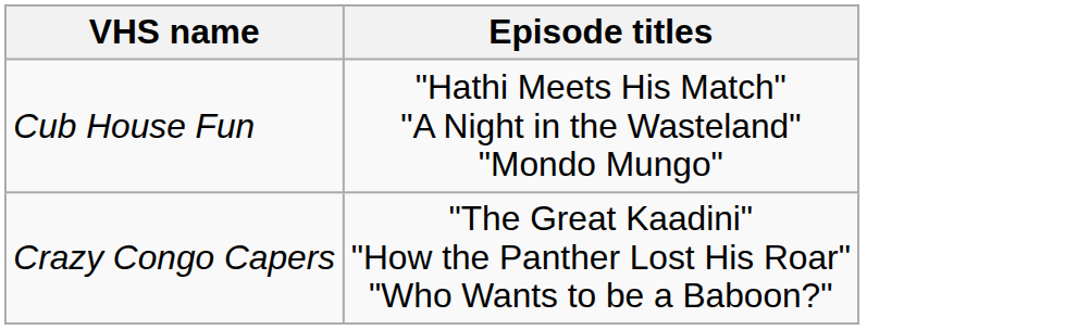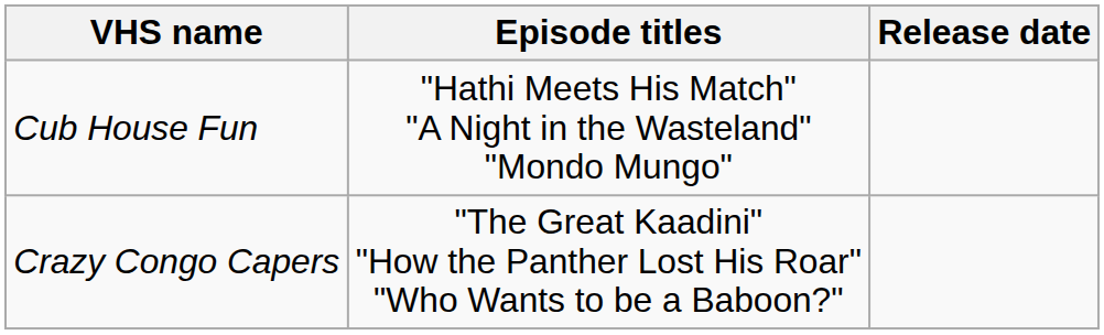+ column: Release date
